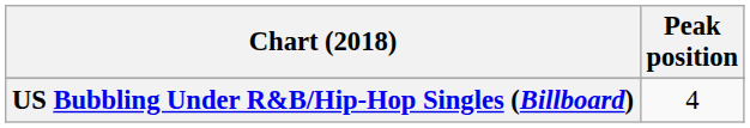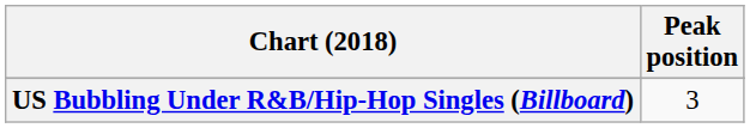US Bubbling Under R&B/Hip-Hop Singles (Billboard) | Peak position: 4 -> 3
